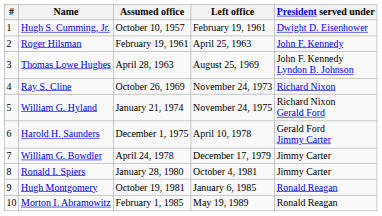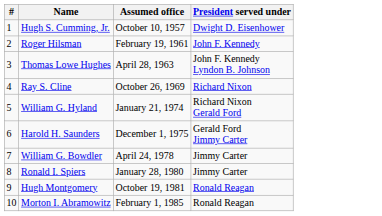- column: Left office | February 19, 1961 | April 25, 1963 | August 25, 1969 | November 24, 1973 | November 24, 1975 | April 10, 1978 | December 17, 1979 | October 4, 1981 | January 6, 1985 | May 19, 1989
